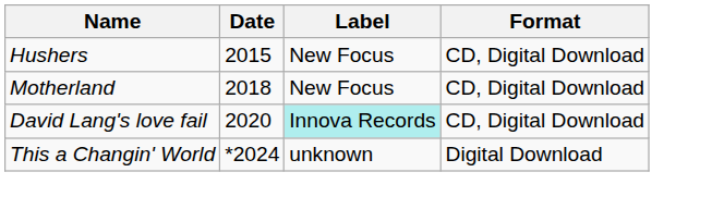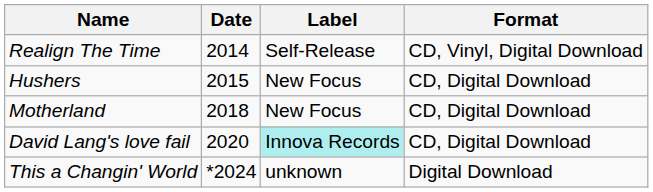+ row: Realign The Time | 2014 | Self-Release | CD, Vinyl, Digital Download
